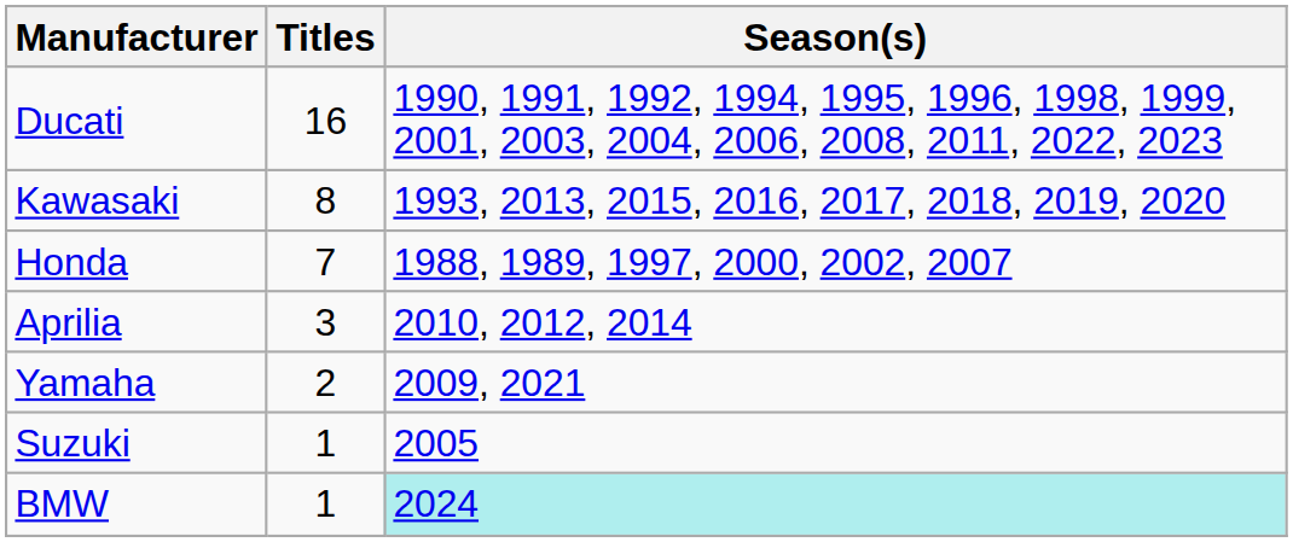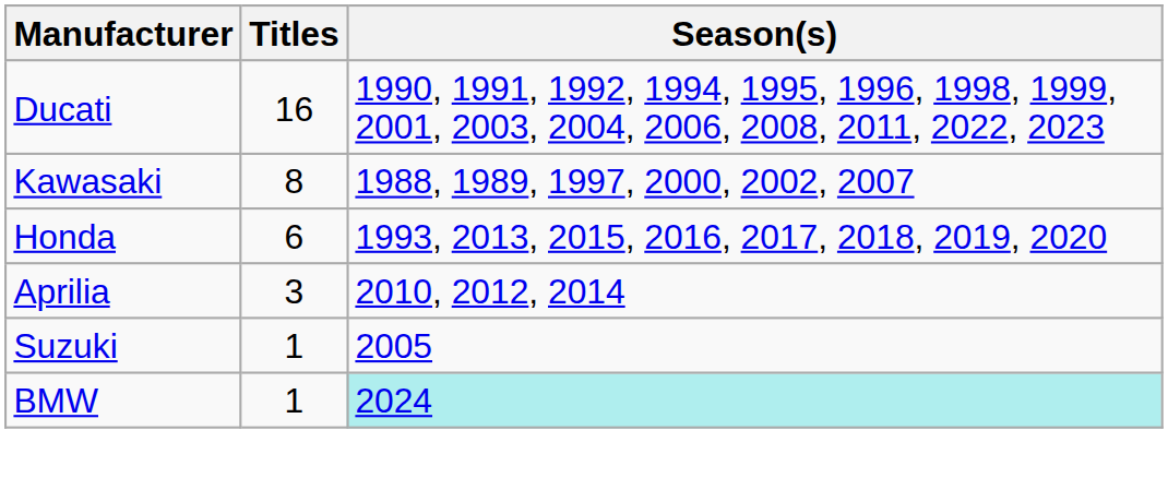Kawasaki | Season(s): 1993, 2013, 2015, 2016, 2017, 2018, 2019, 2020 -> 1988, 1989, 1997, 2000, 2002, 2007
Honda | Titles: 7 -> 6
Honda | Season(s): 1988, 1989, 1997, 2000, 2002, 2007 -> 1993, 2013, 2015, 2016, 2017, 2018, 2019, 2020
- row: Yamaha | 2 | 2009, 2021
